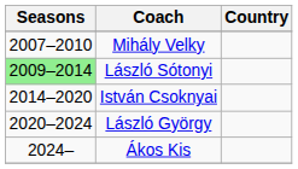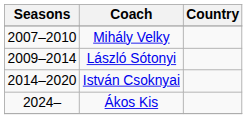László Sótonyi | Seasons: lightgreen background -> no background
- row: 2020–2024 | László György
